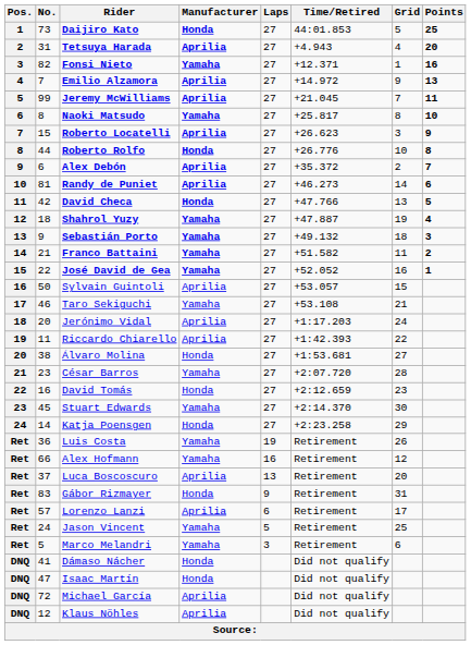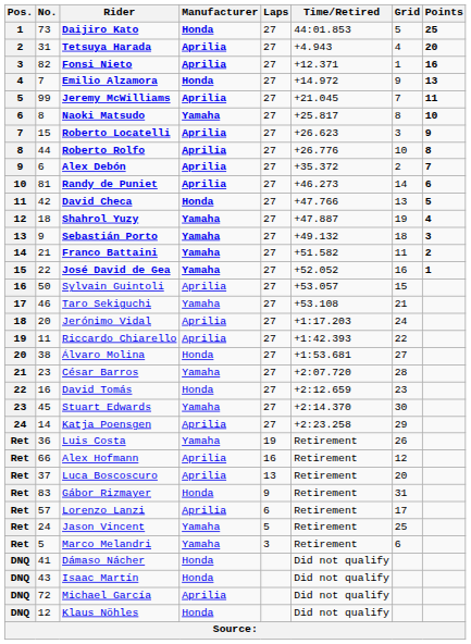Fonsi Nieto | Manufacturer: Yamaha -> Aprilia
Emilio Alzamora | Manufacturer: Aprilia -> Honda
Roberto Rolfo | Manufacturer: Honda -> Aprilia
Katja Poensgen | Manufacturer: Honda -> Aprilia
Alex Hofmann | Manufacturer: Yamaha -> Aprilia
Isaac Martín | No.: 47 -> 43
Klaus Nöhles | Manufacturer: Aprilia -> Honda
